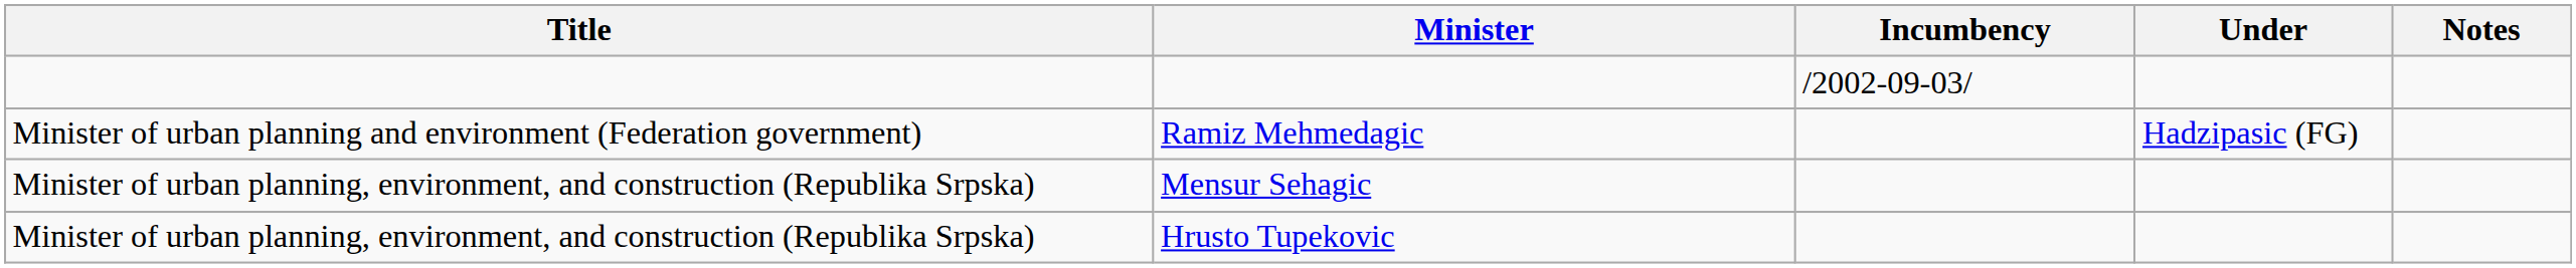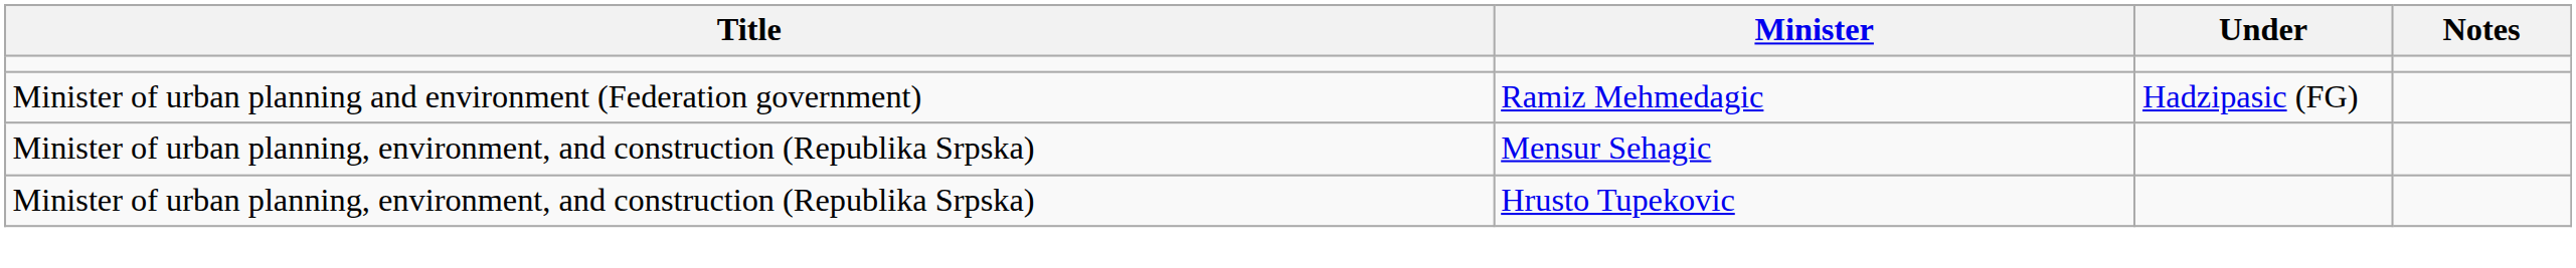- column: Incumbency | /2002-09-03/
